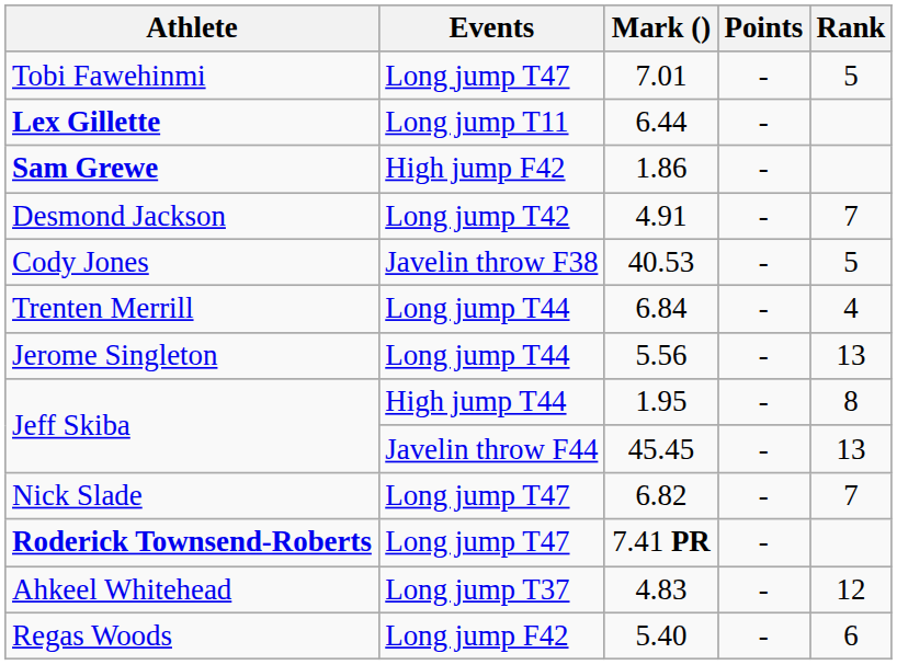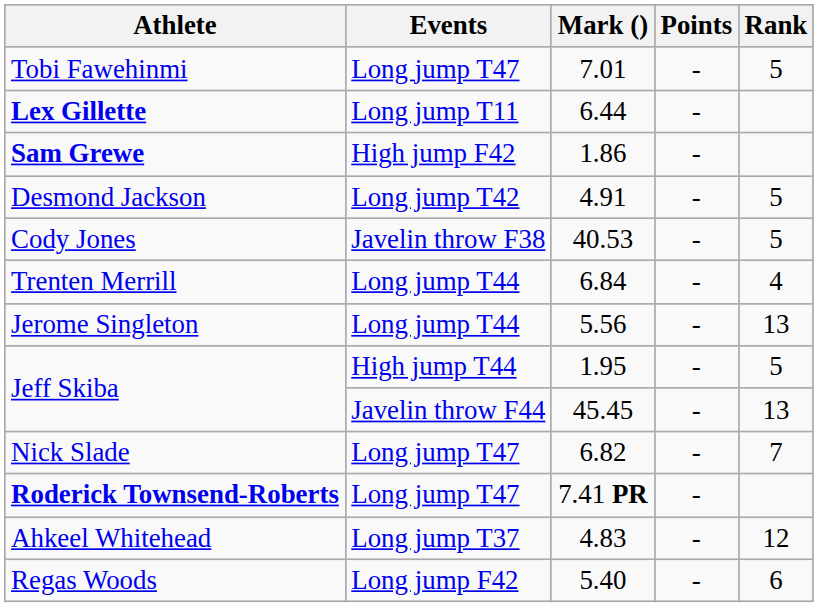Desmond Jackson | Rank: 7 -> 5
Jeff Skiba / 1.95 | Rank: 8 -> 5
